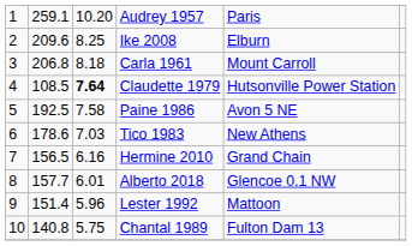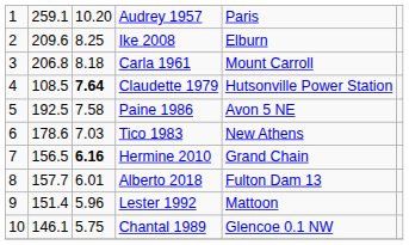Hermine 2010 | column 3: normal -> bold
Alberto 2018 | column 5: Glencoe 0.1 NW -> Fulton Dam 13
Chantal 1989 | column 2: 140.8 -> 146.1
Chantal 1989 | column 5: Fulton Dam 13 -> Glencoe 0.1 NW
